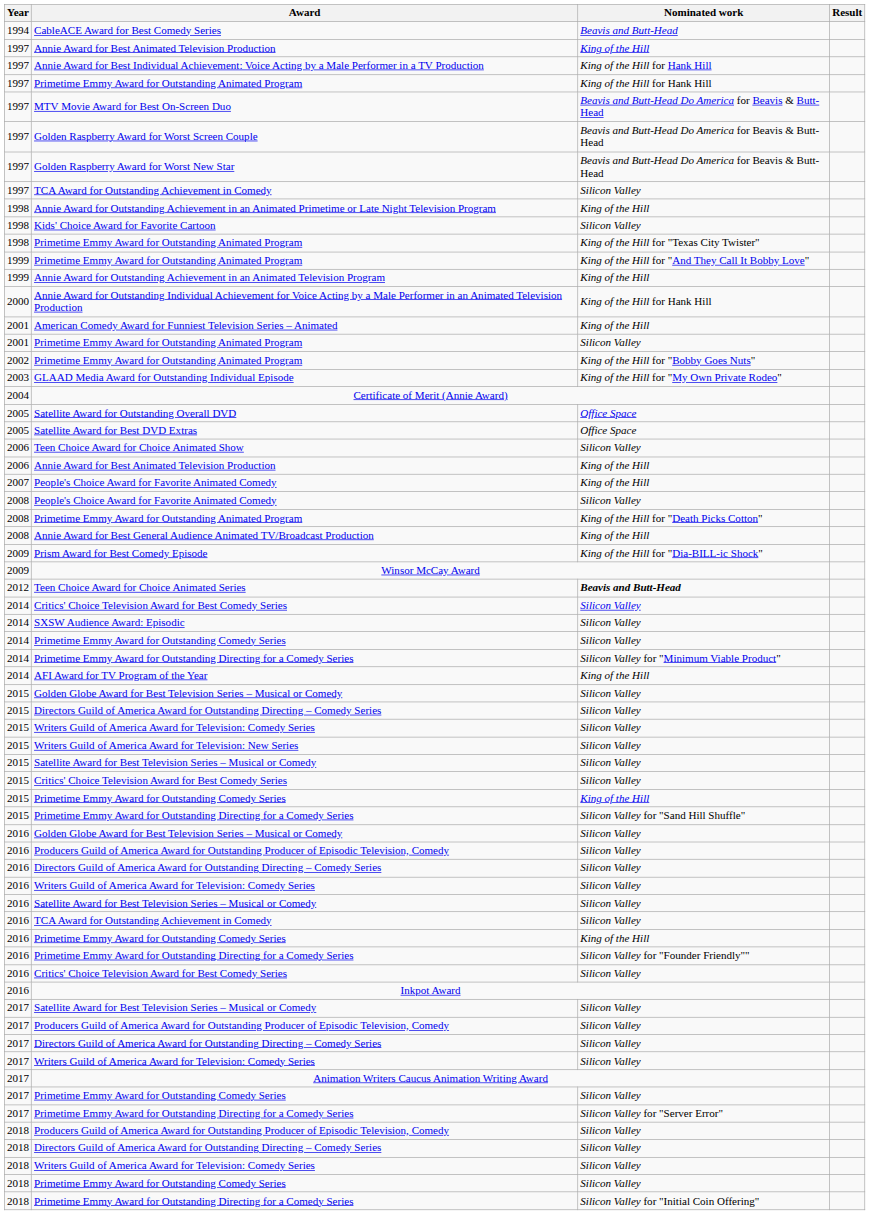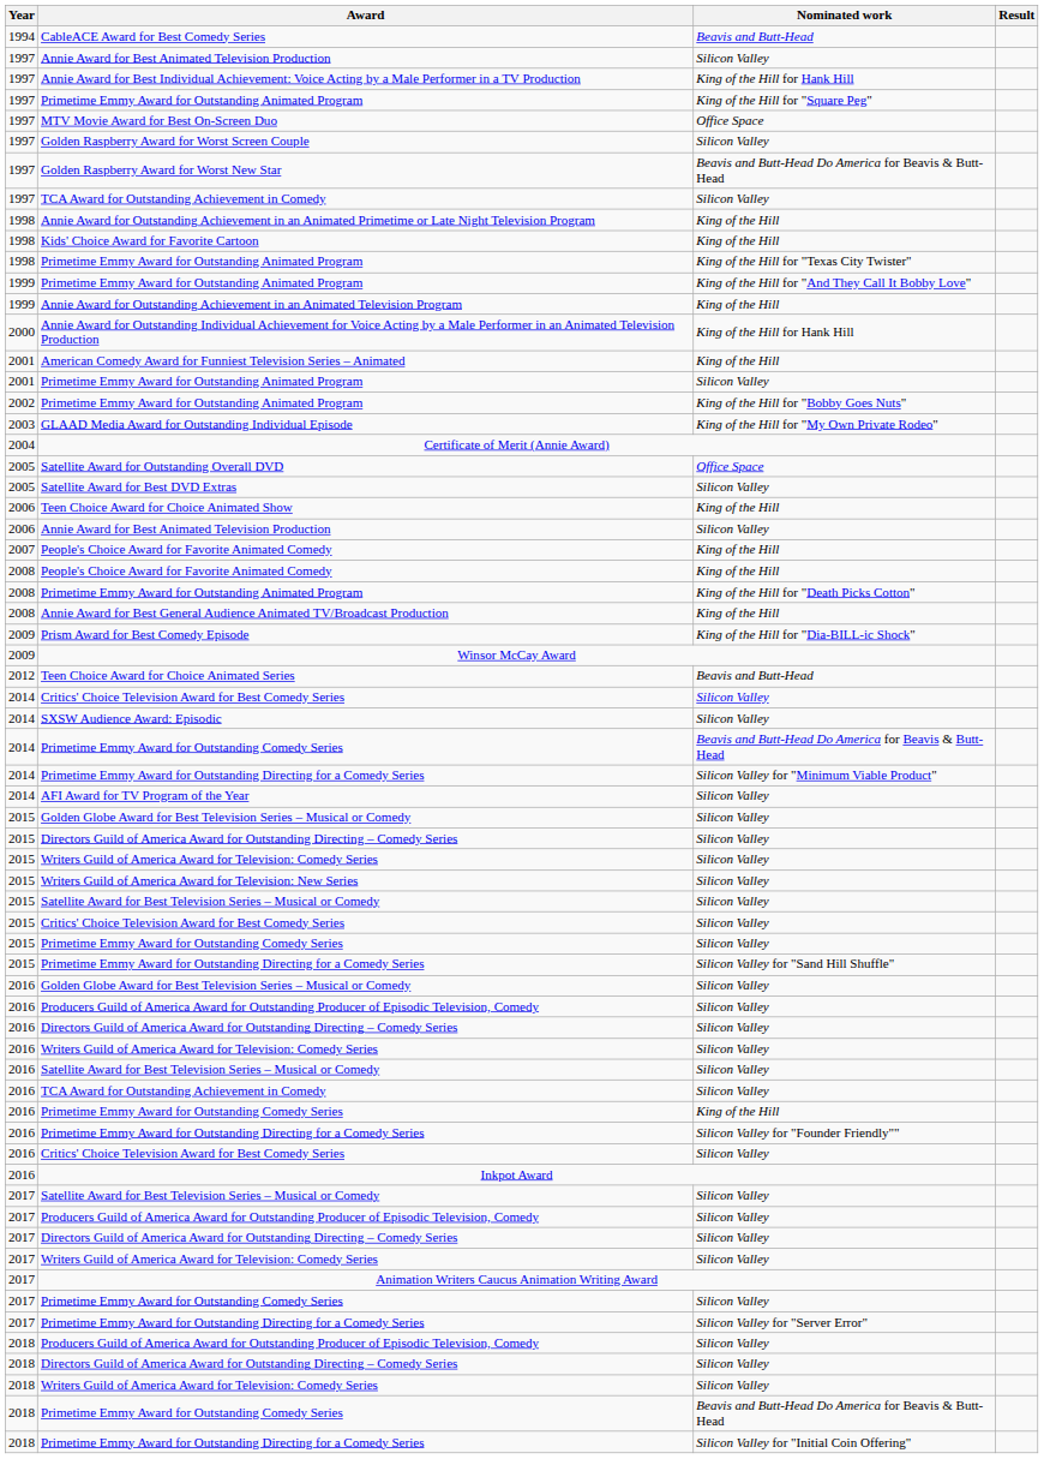1997 / Annie Award for Best Animated Television Production | Nominated work: King of the Hill -> Silicon Valley
1997 / Primetime Emmy Award for Outstanding Animated Program | Nominated work: King of the Hill for Hank Hill -> King of the Hill for "Square Peg"
MTV Movie Award for Best On-Screen Duo | Nominated work: Beavis and Butt-Head Do America for Beavis & Butt-Head -> Office Space
Golden Raspberry Award for Worst Screen Couple | Nominated work: Beavis and Butt-Head Do America for Beavis & Butt-Head -> Silicon Valley
Kids' Choice Award for Favorite Cartoon | Nominated work: Silicon Valley -> King of the Hill
Satellite Award for Best DVD Extras | Nominated work: Office Space -> Silicon Valley
Teen Choice Award for Choice Animated Show | Nominated work: Silicon Valley -> King of the Hill
2006 / Annie Award for Best Animated Television Production | Nominated work: King of the Hill -> Silicon Valley
2008 / People's Choice Award for Favorite Animated Comedy | Nominated work: Silicon Valley -> King of the Hill
Teen Choice Award for Choice Animated Series | Nominated work: bold -> normal
2014 / Primetime Emmy Award for Outstanding Comedy Series | Nominated work: Silicon Valley -> Beavis and Butt-Head Do America for Beavis & Butt-Head
AFI Award for TV Program of the Year | Nominated work: King of the Hill -> Silicon Valley
2015 / Primetime Emmy Award for Outstanding Comedy Series | Nominated work: King of the Hill -> Silicon Valley
2018 / Primetime Emmy Award for Outstanding Comedy Series | Nominated work: Silicon Valley -> Beavis and Butt-Head Do America for Beavis & Butt-Head
